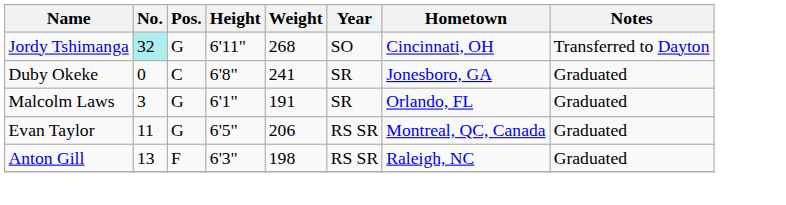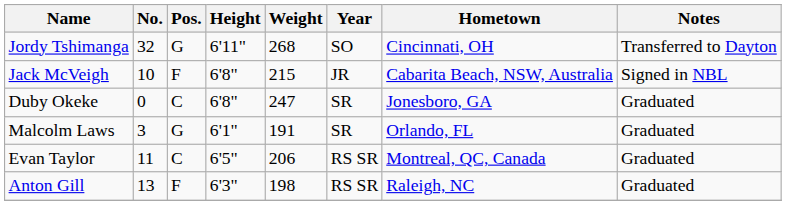Jordy Tshimanga | No.: paleturquoise background -> no background
+ row: Jack McVeigh | 10 | F | 6'8" | 215 | JR | Cabarita Beach, NSW, Australia | Signed in NBL
Duby Okeke | Weight: 241 -> 247
Evan Taylor | Pos.: G -> C
